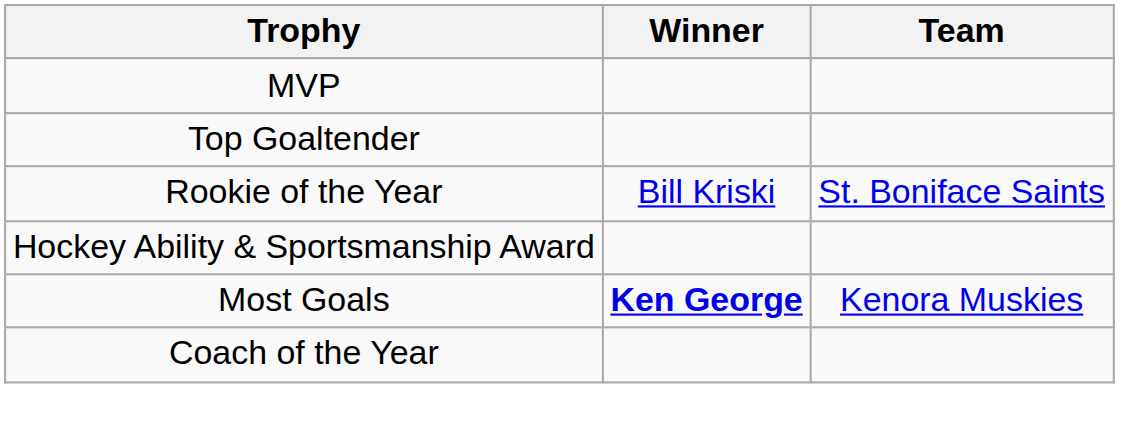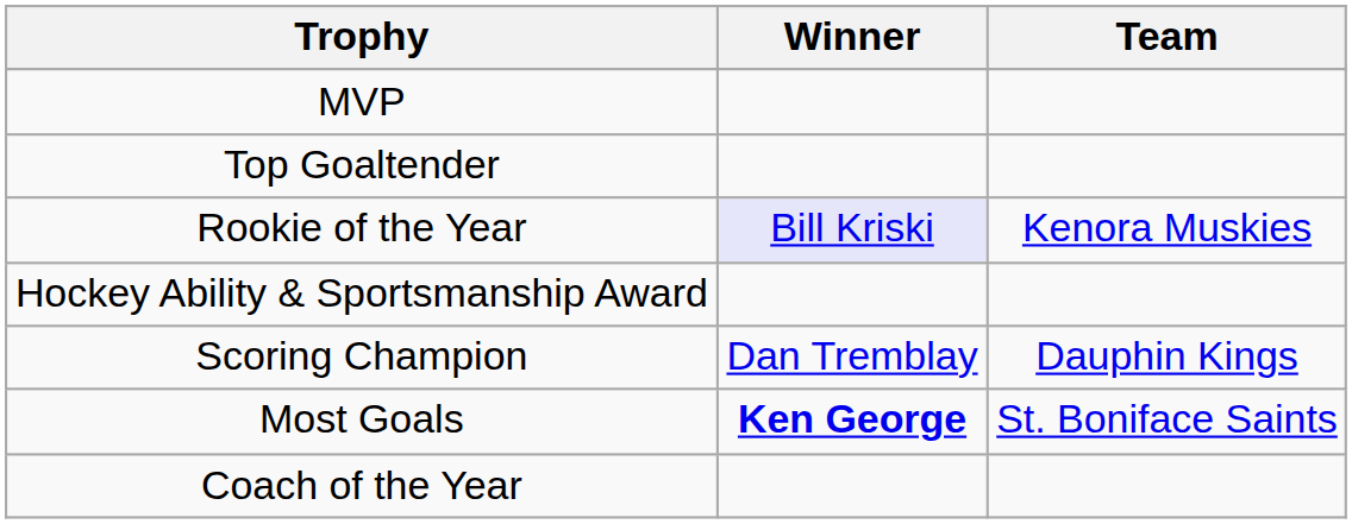Rookie of the Year | Winner: no background -> lavender background
Rookie of the Year | Team: St. Boniface Saints -> Kenora Muskies
+ row: Scoring Champion | Dan Tremblay | Dauphin Kings
Most Goals | Team: Kenora Muskies -> St. Boniface Saints
